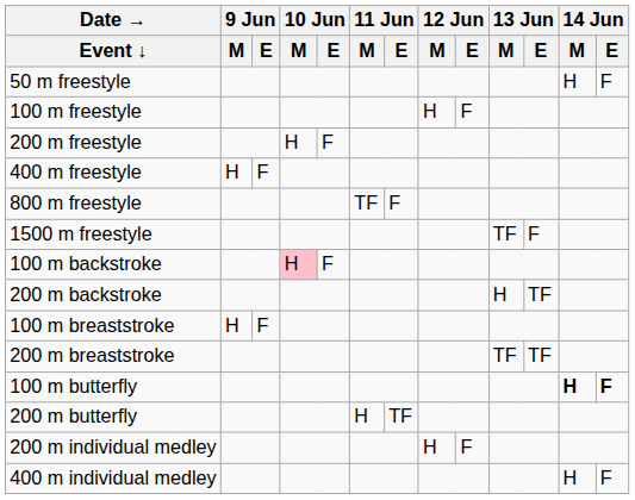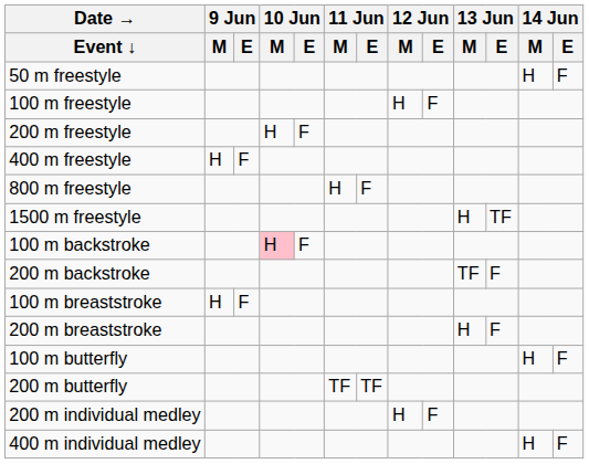800 m freestyle | 11 Jun / M: TF -> H
1500 m freestyle | 13 Jun / M: TF -> H
1500 m freestyle | 13 Jun / E: F -> TF
200 m backstroke | 13 Jun / M: H -> TF
200 m backstroke | 13 Jun / E: TF -> F
200 m breaststroke | 13 Jun / M: TF -> H
200 m breaststroke | 13 Jun / E: TF -> F
100 m butterfly | 14 Jun / M: bold -> normal
100 m butterfly | 14 Jun / E: bold -> normal
200 m butterfly | 11 Jun / M: H -> TF
